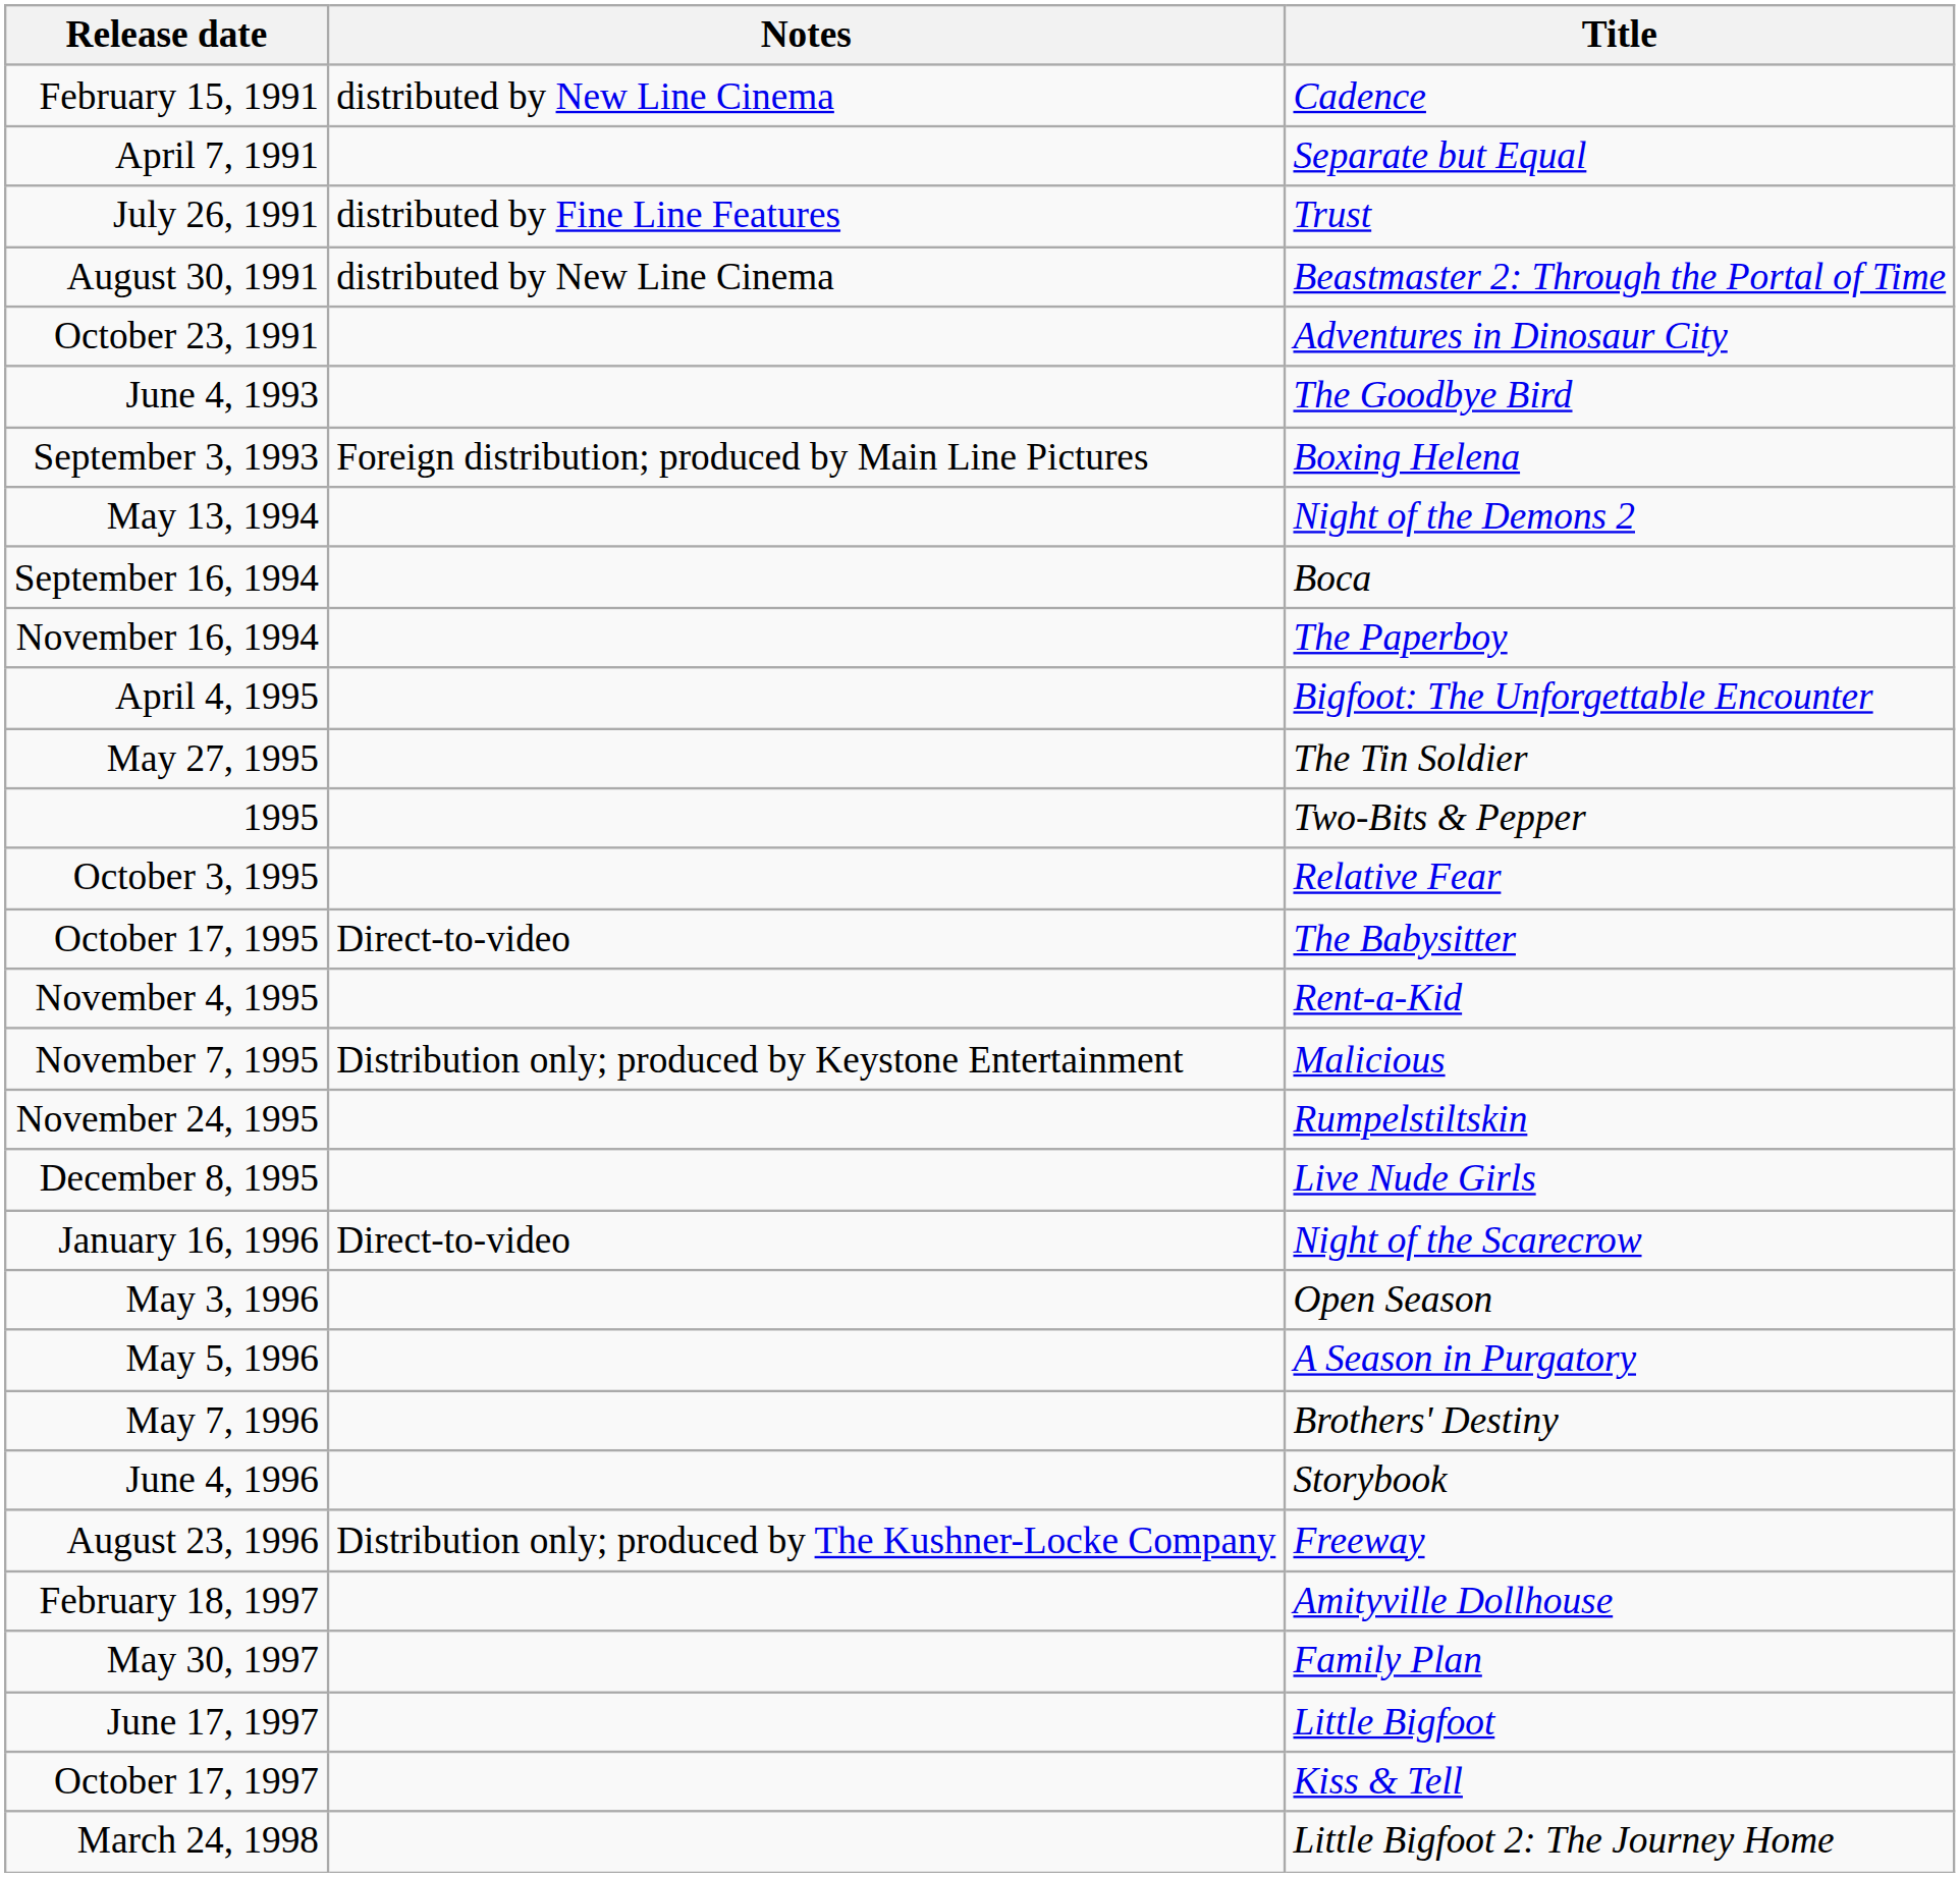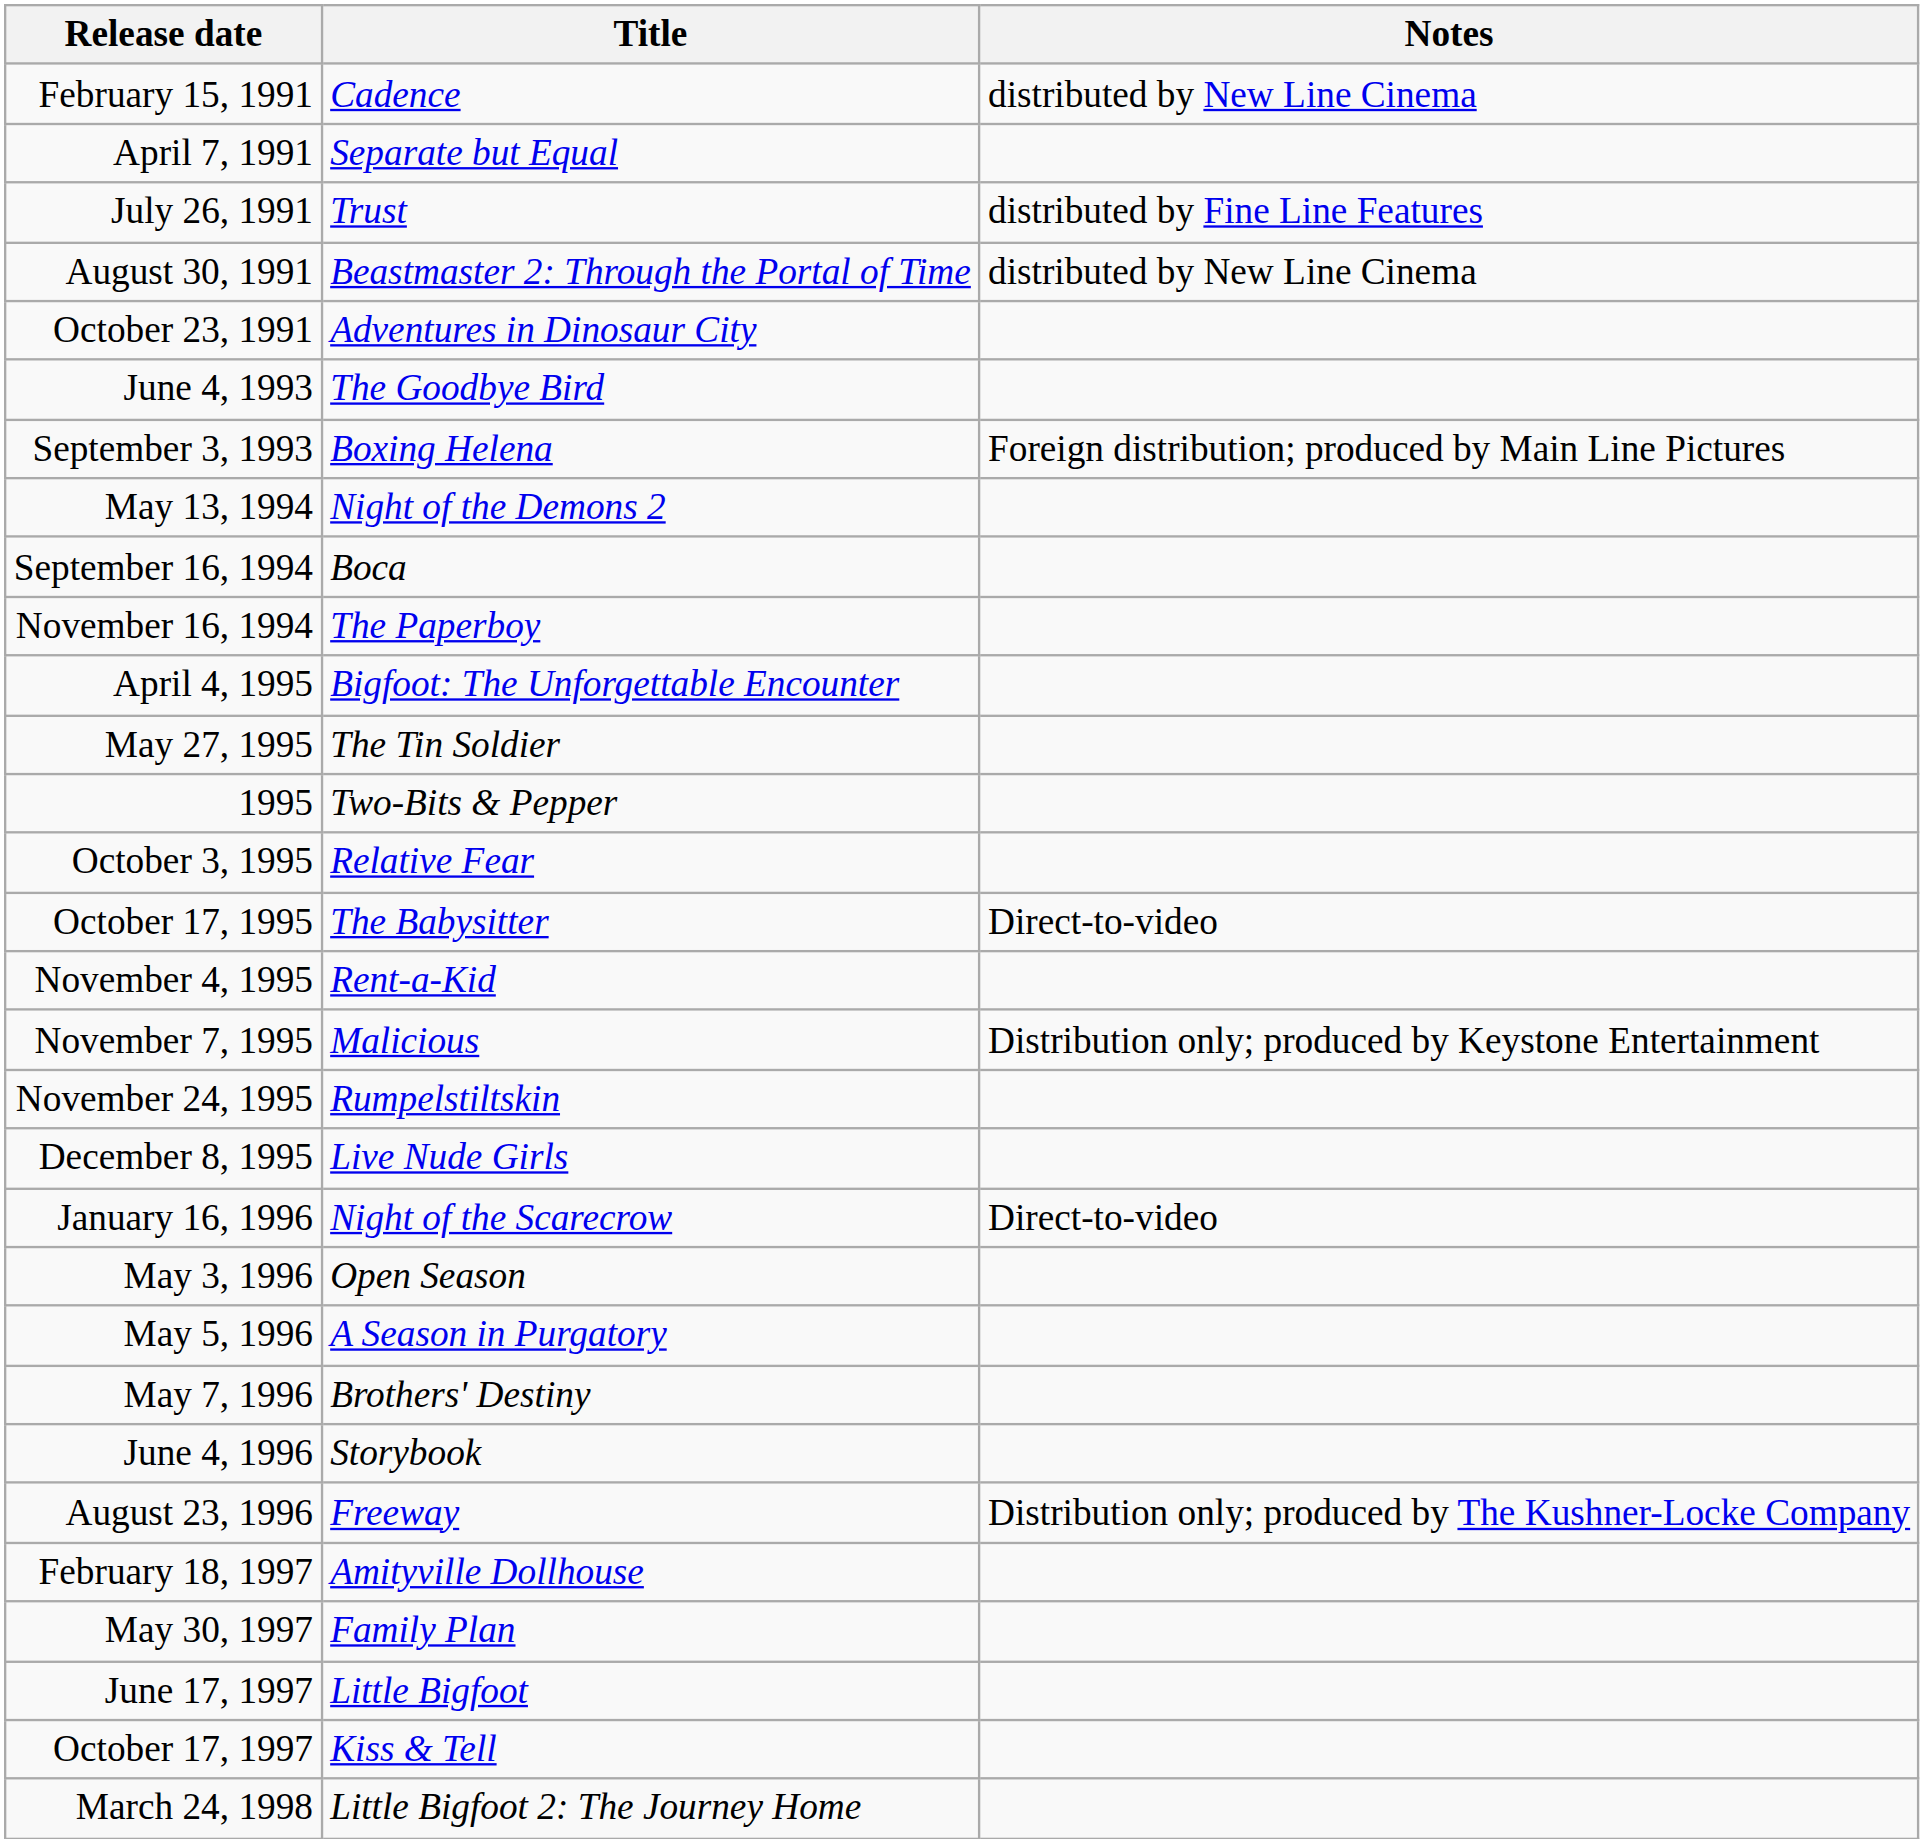columns swapped: Title <-> Notes
